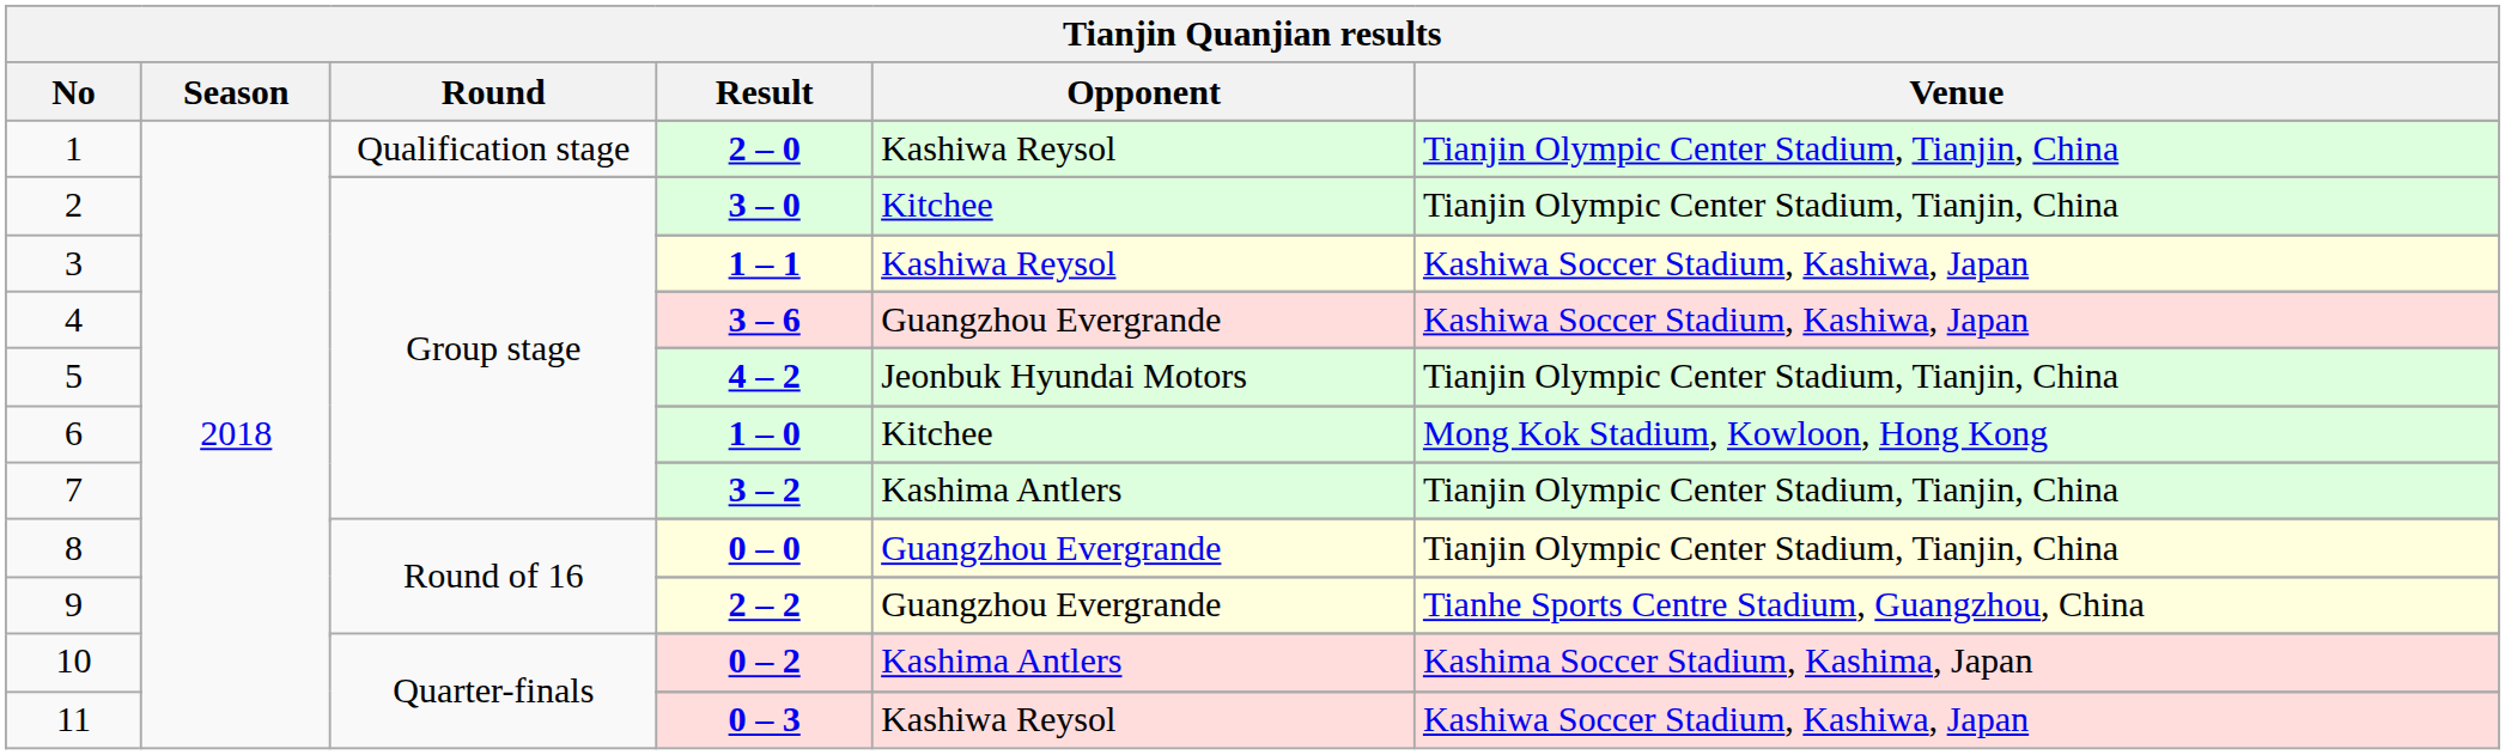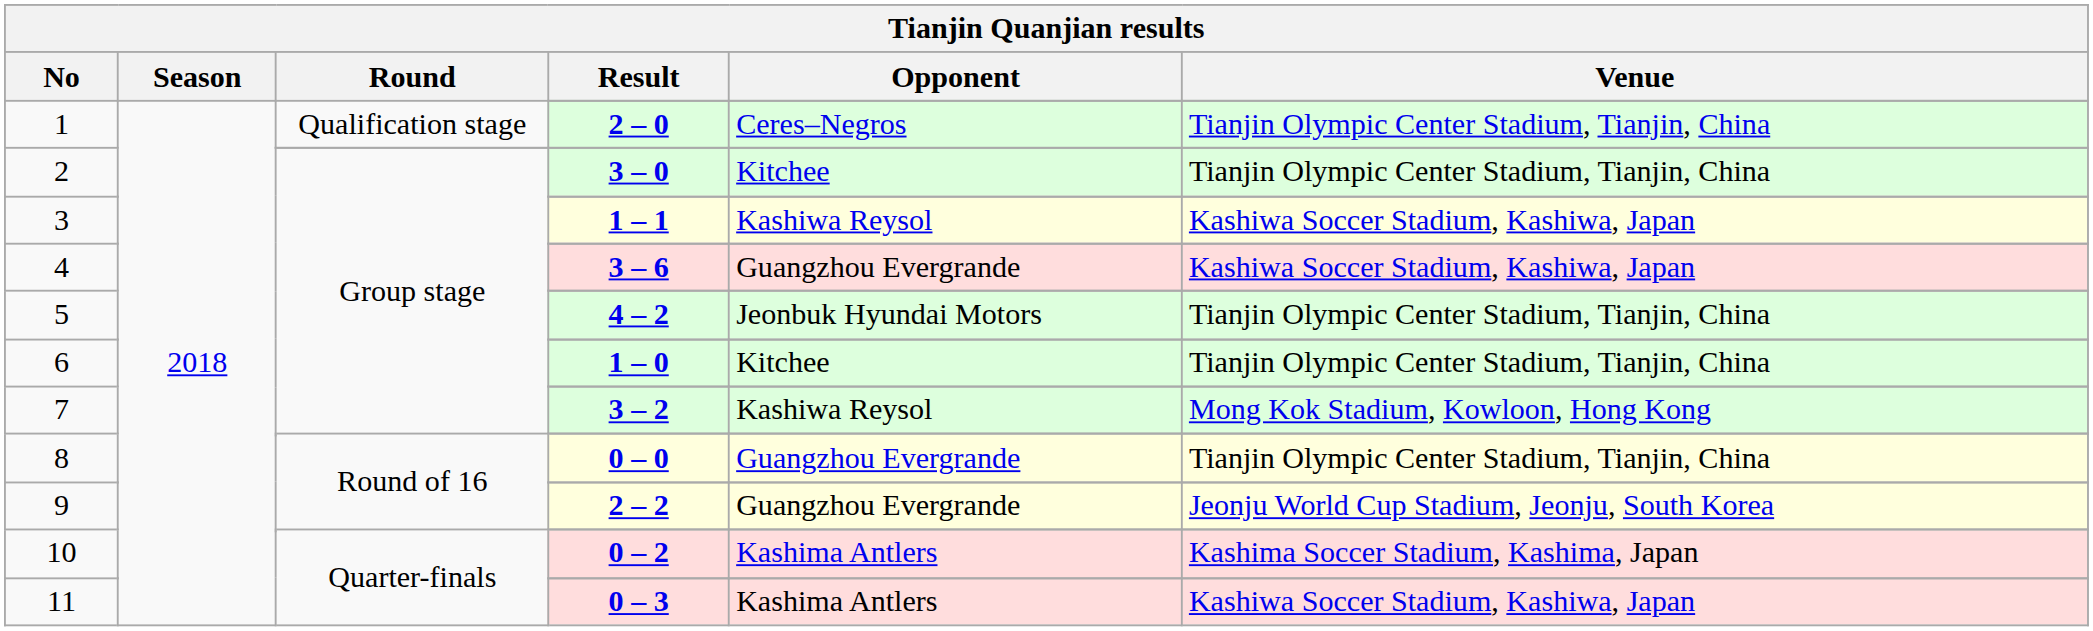2 – 0 | Opponent: Kashiwa Reysol -> Ceres–Negros
1 – 0 | Venue: Mong Kok Stadium, Kowloon, Hong Kong -> Tianjin Olympic Center Stadium, Tianjin, China
3 – 2 | Opponent: Kashima Antlers -> Kashiwa Reysol
3 – 2 | Venue: Tianjin Olympic Center Stadium, Tianjin, China -> Mong Kok Stadium, Kowloon, Hong Kong
2 – 2 | Venue: Tianhe Sports Centre Stadium, Guangzhou, China -> Jeonju World Cup Stadium, Jeonju, South Korea
0 – 3 | Opponent: Kashiwa Reysol -> Kashima Antlers
